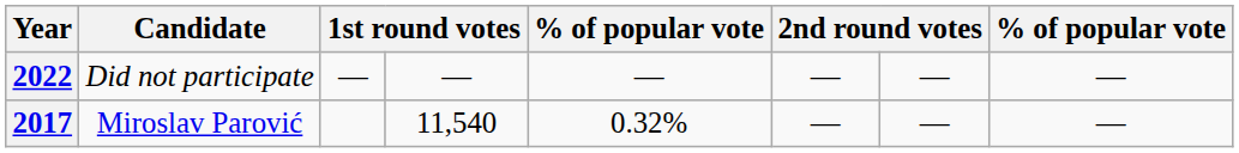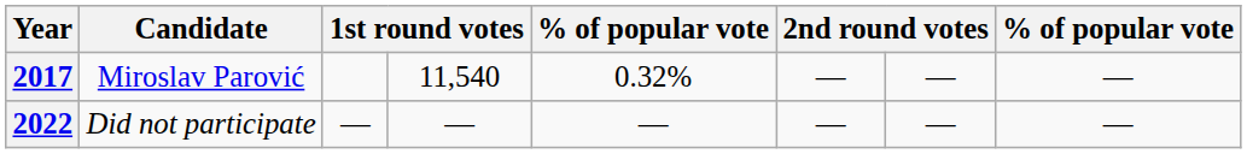rows swapped: 2017 <-> 2022
